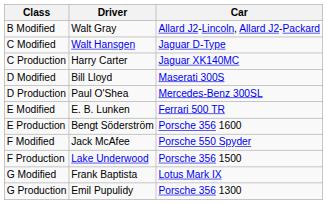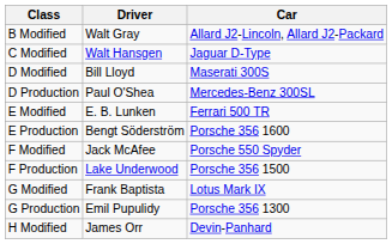- row: C Production | Harry Carter | Jaguar XK140MC
+ row: H Modified | James Orr | Devin-Panhard
